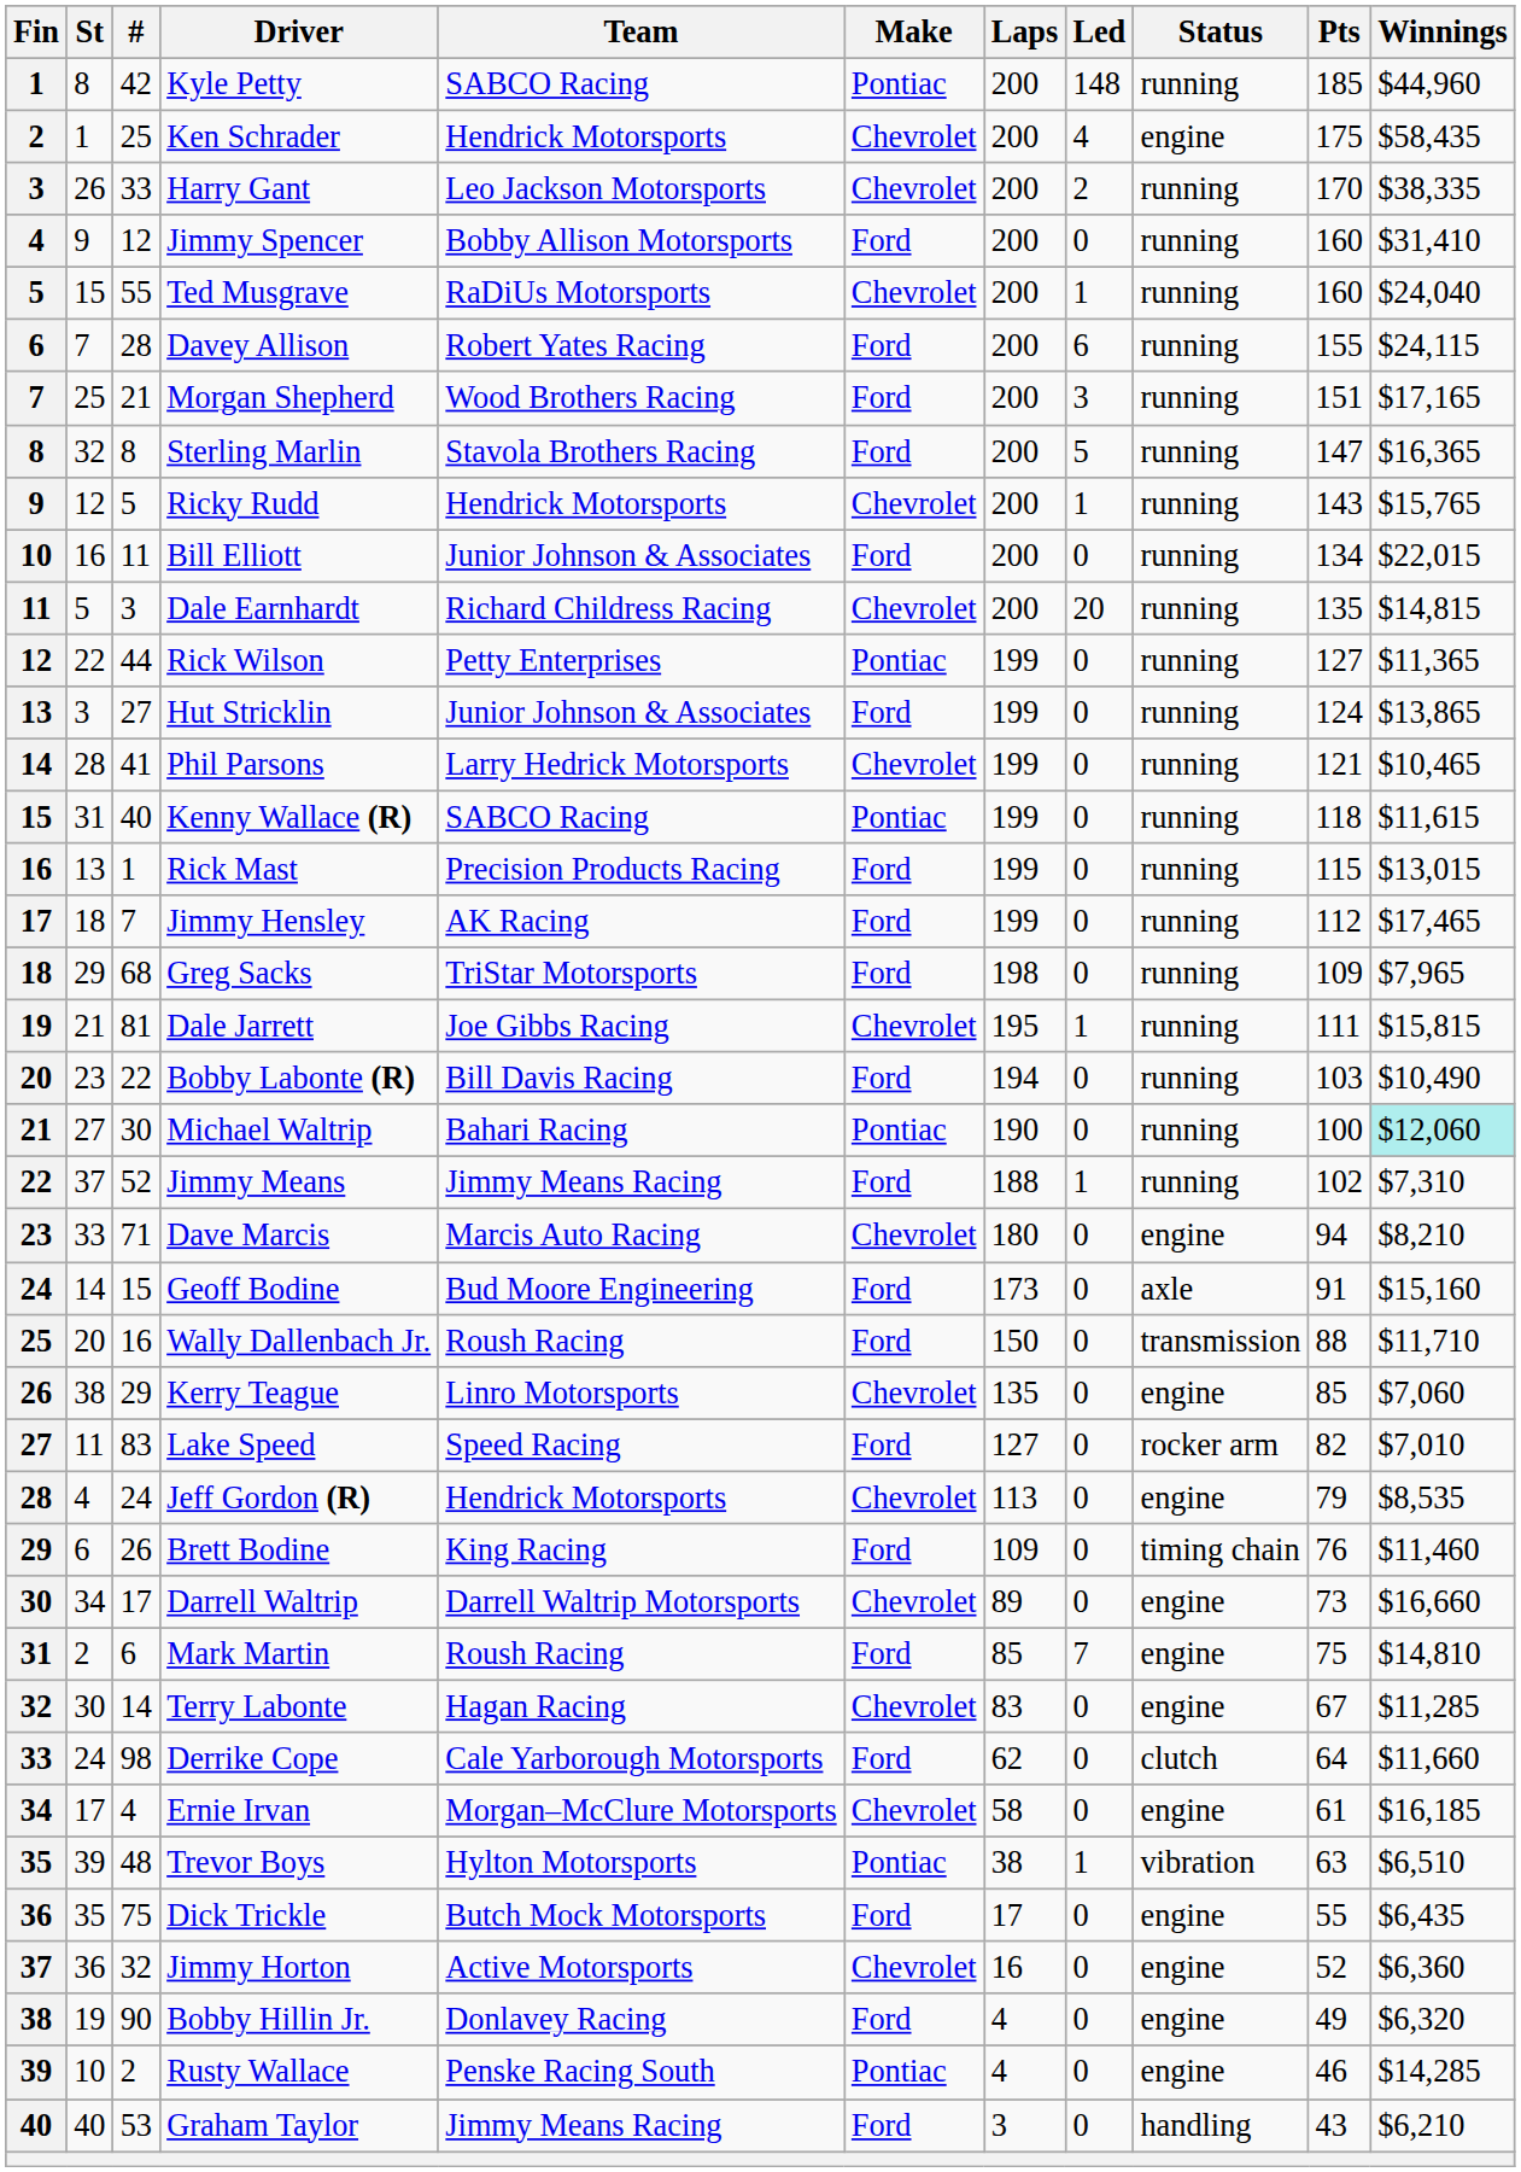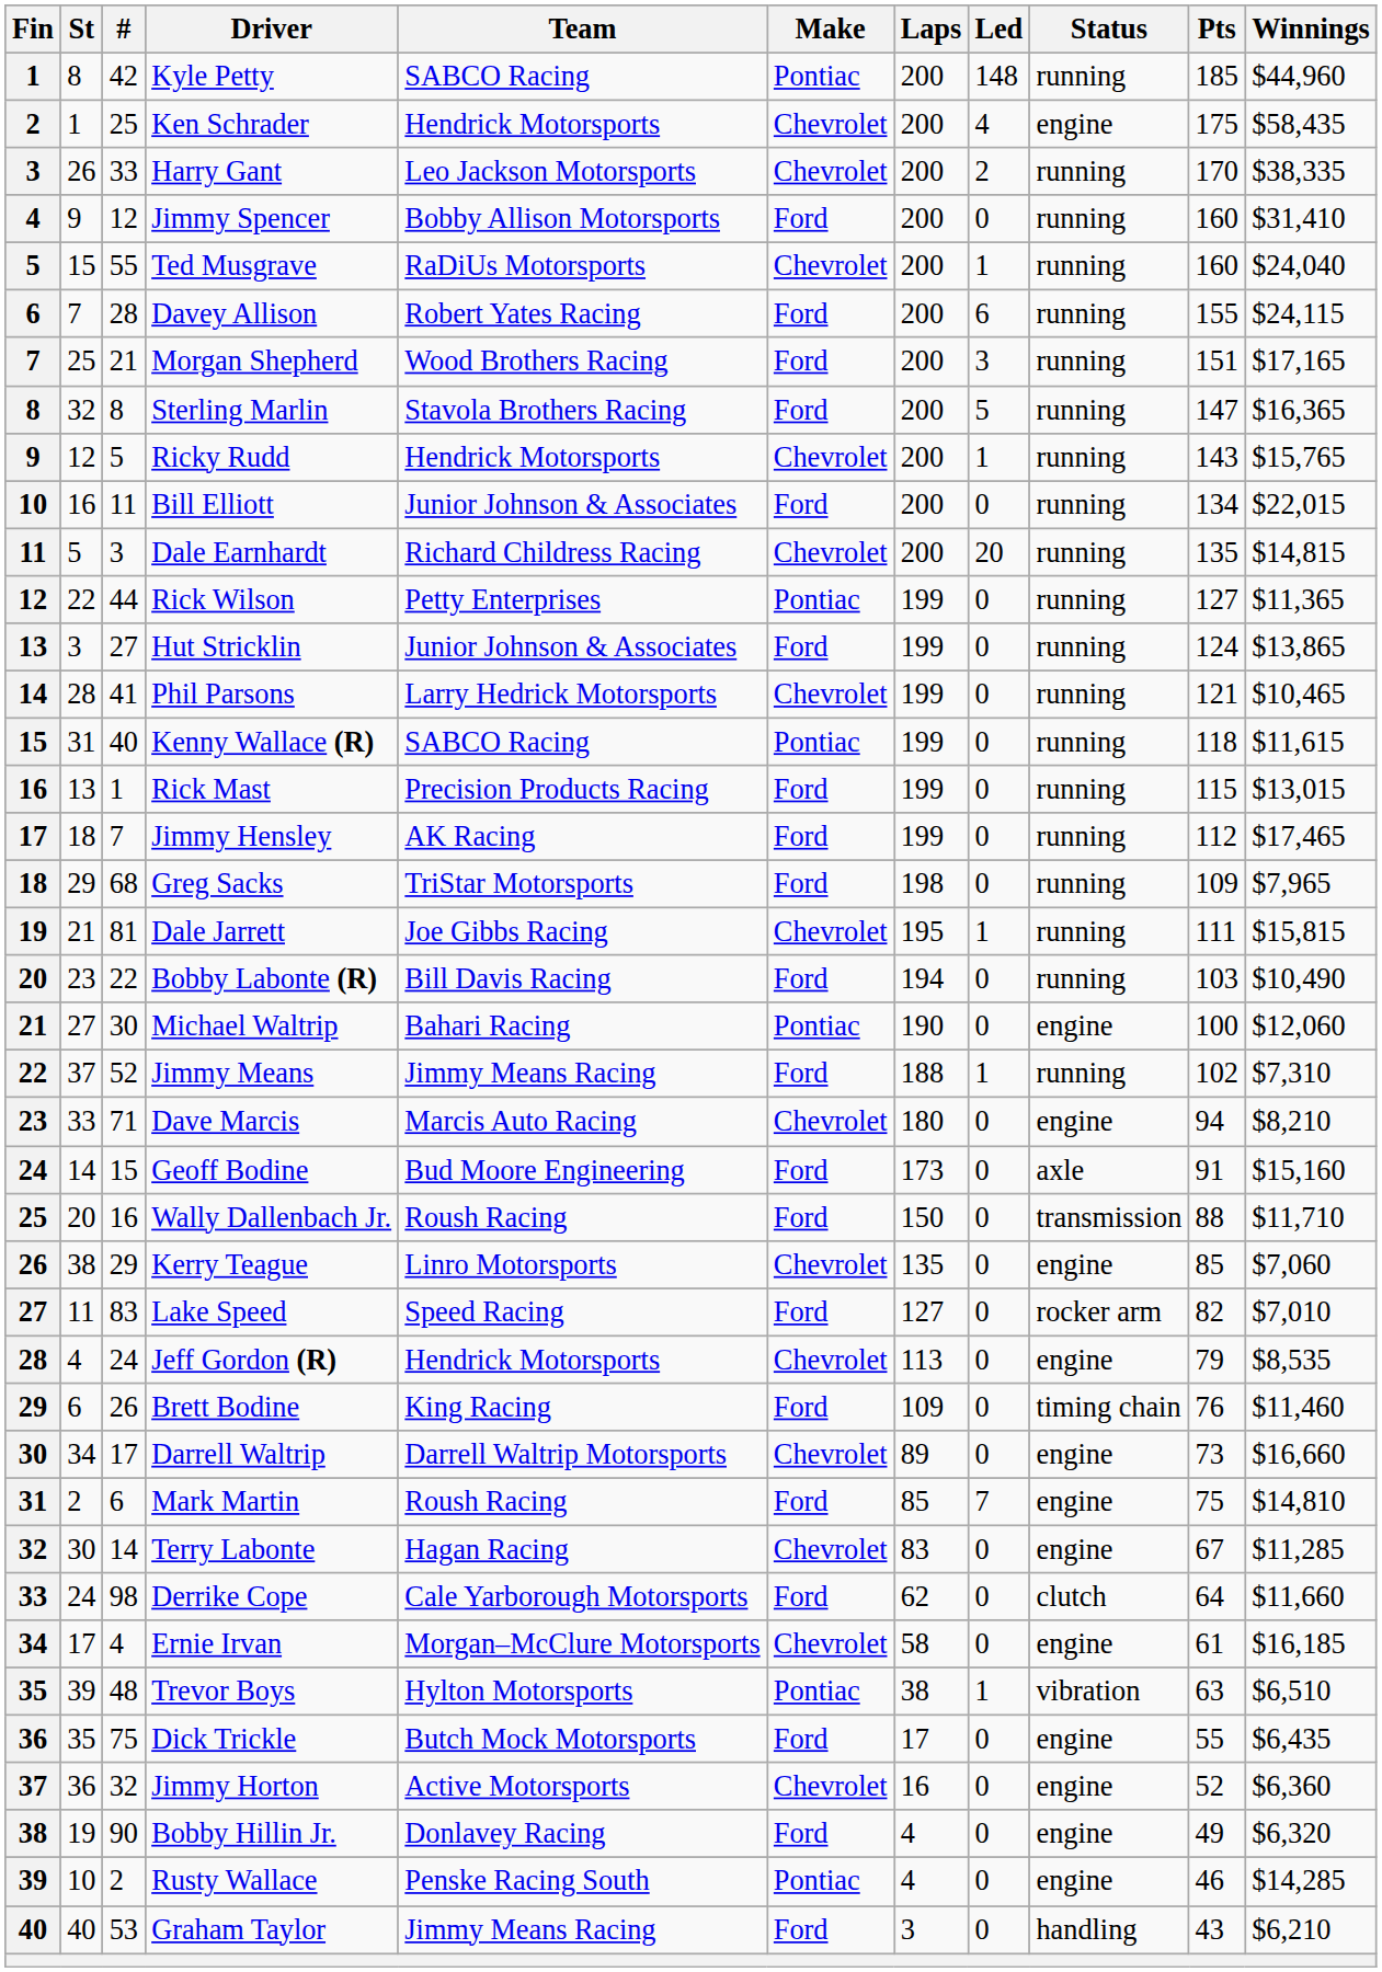Michael Waltrip | Status: running -> engine
Michael Waltrip | Winnings: paleturquoise background -> no background
